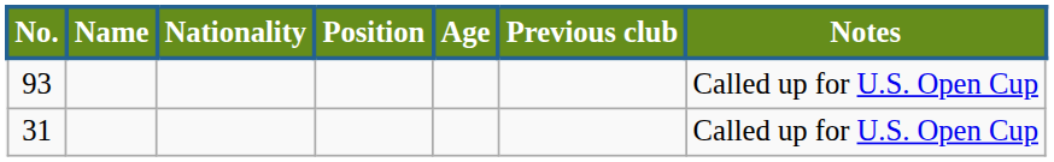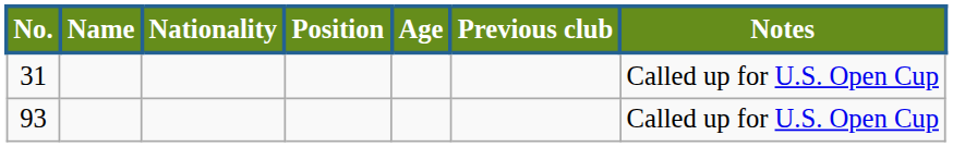rows swapped: 31 <-> 93
